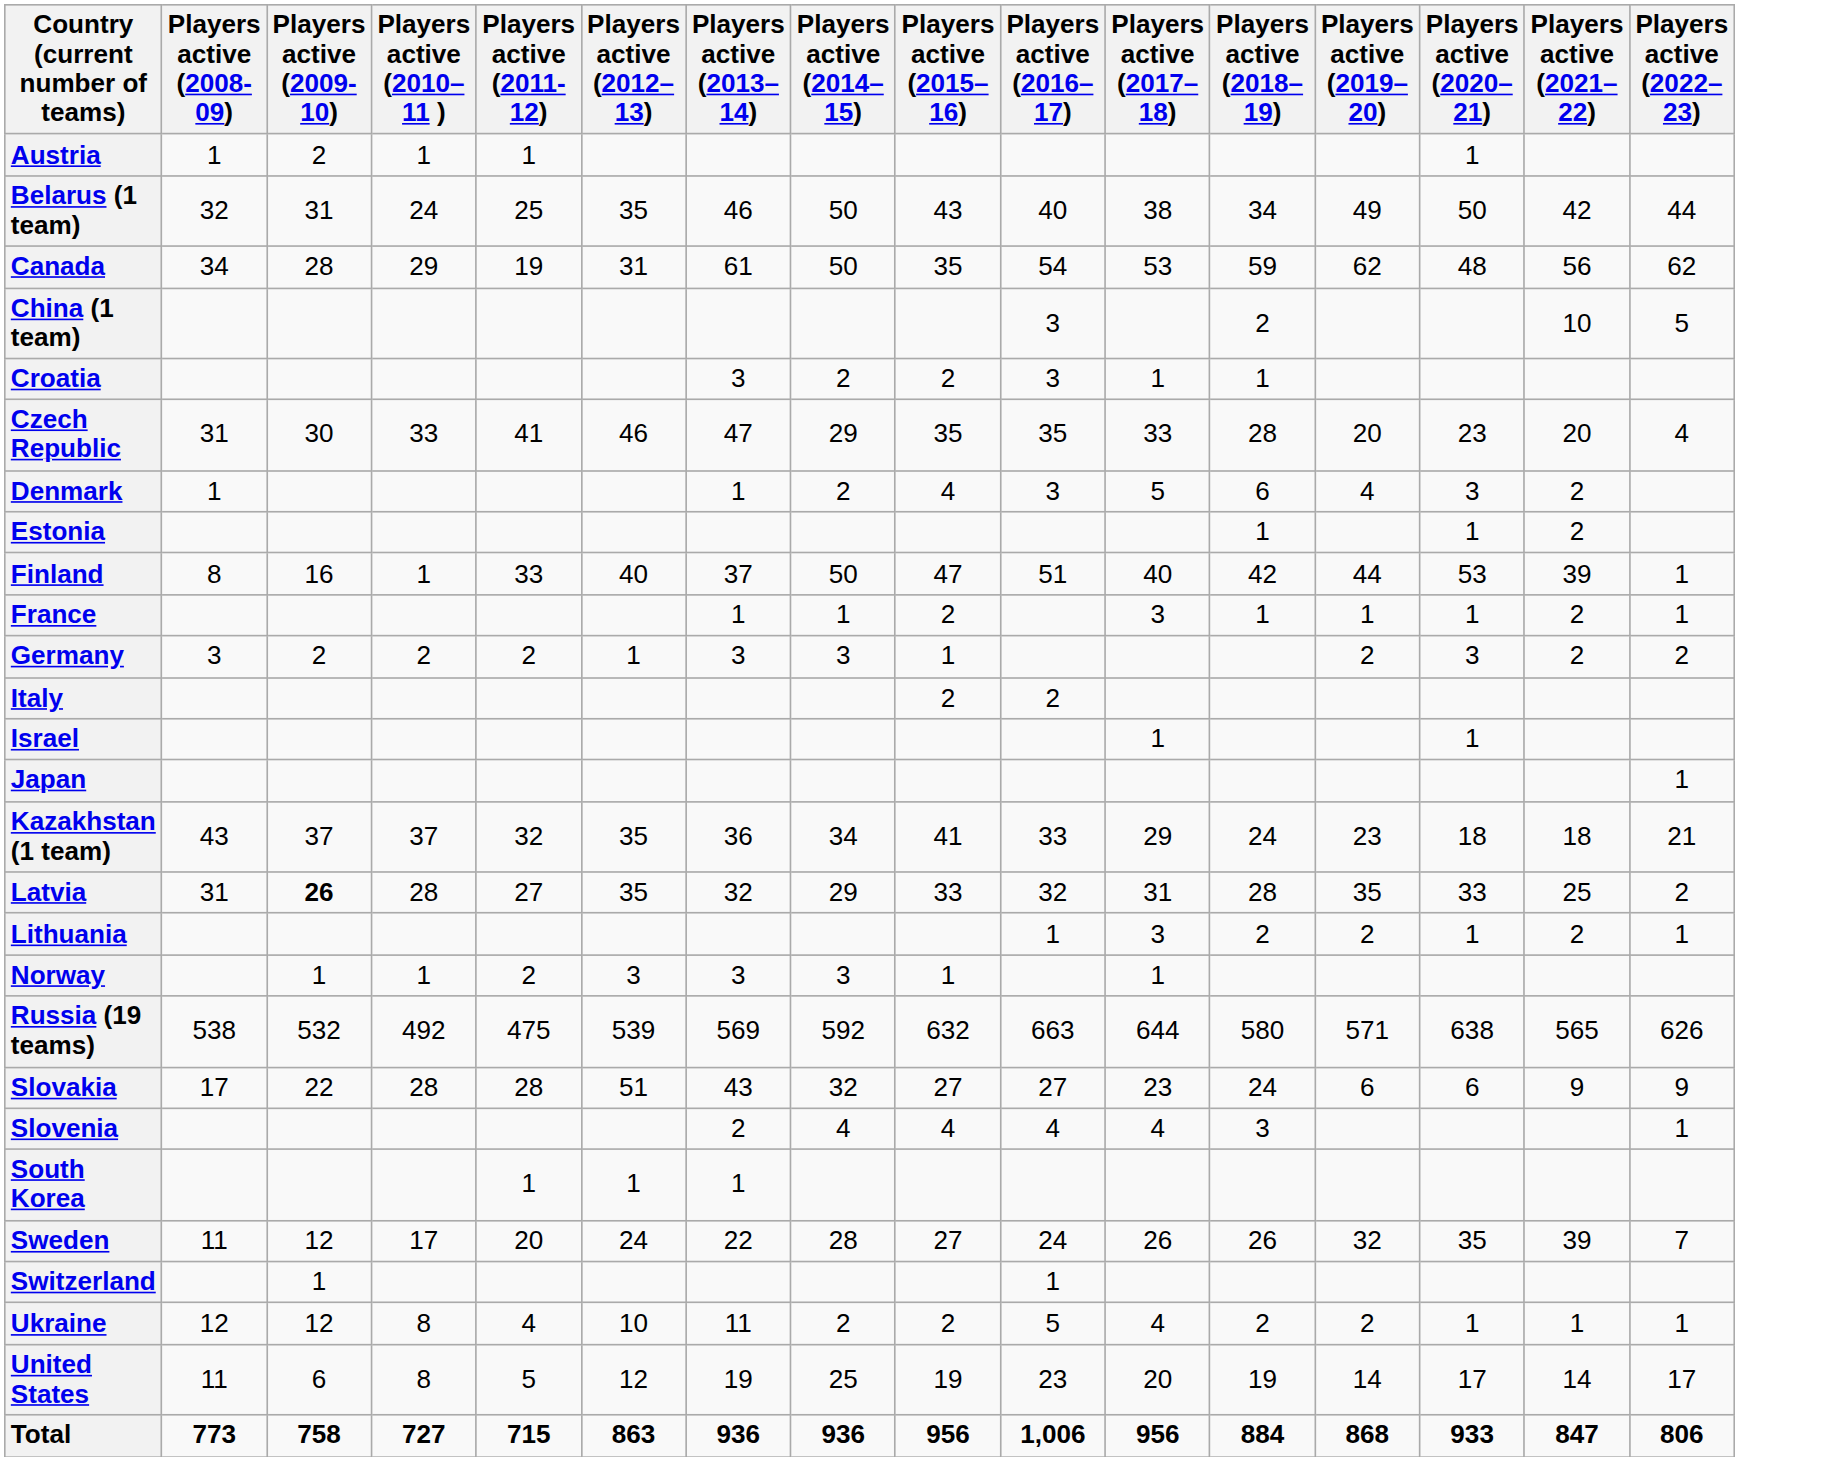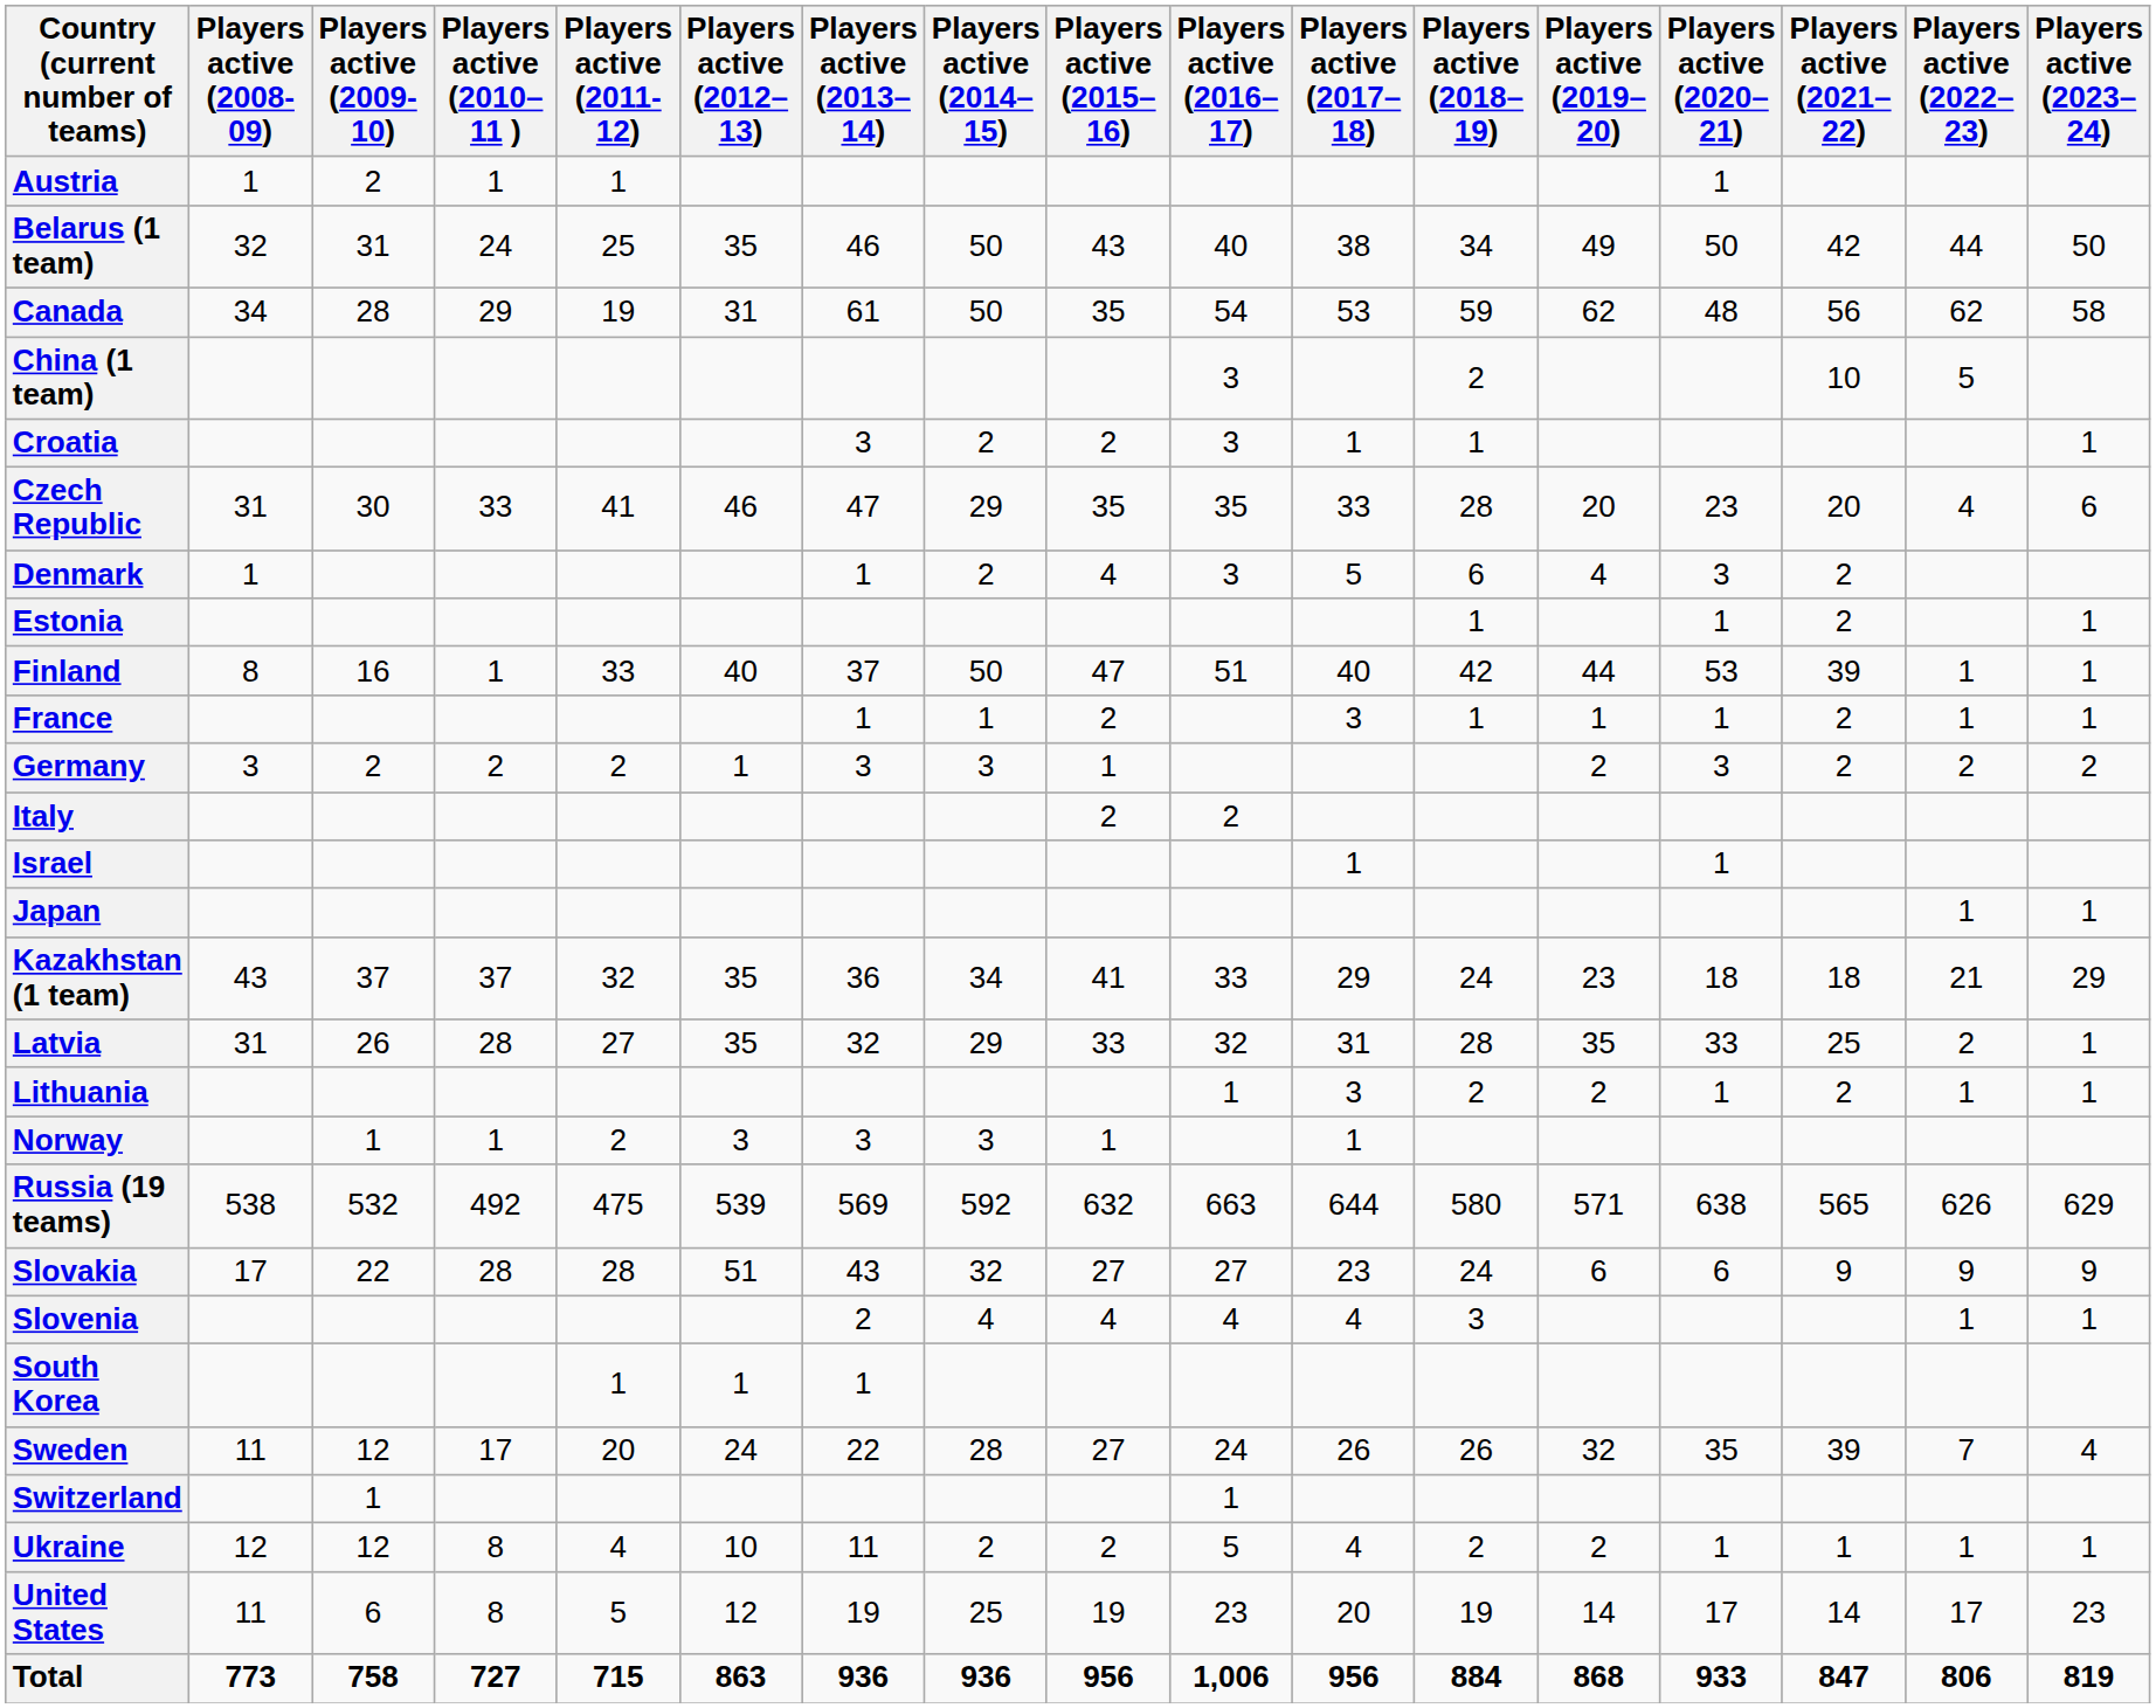+ column: Players active (2023–24) | 50 | 58 | 1 | 6 | 1 | 1 | 1 | 2 | 1 | 29 | 1 | 1 | 629 | 9 | 1 | 4 | 1 | 23 | 819
Latvia | Players active (2009-10): bold -> normal
